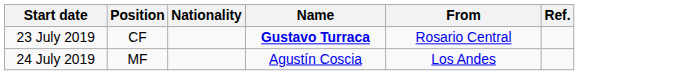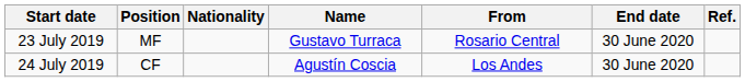+ column: End date | 30 June 2020 | 30 June 2020
23 July 2019 | Position: CF -> MF
23 July 2019 | Name: bold -> normal
24 July 2019 | Position: MF -> CF
